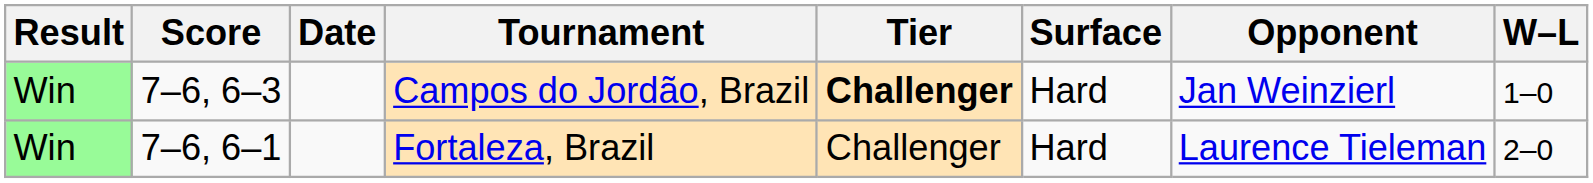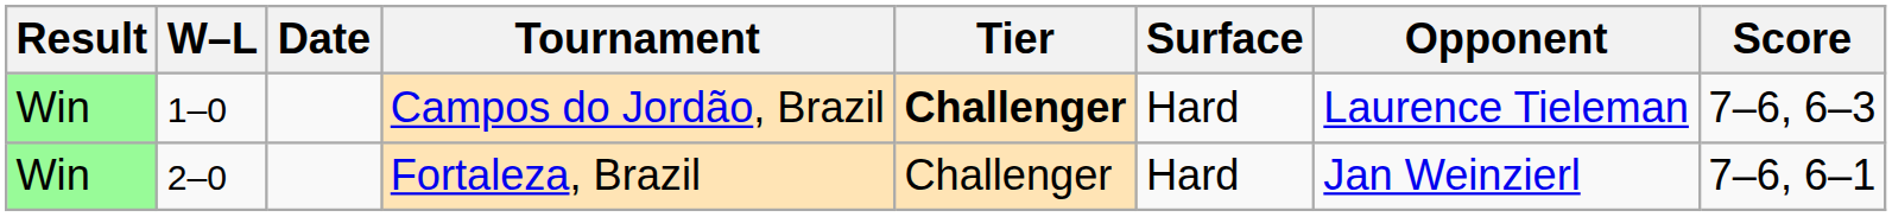columns swapped: W–L <-> Score
Campos do Jordão, Brazil | Opponent: Jan Weinzierl -> Laurence Tieleman
Fortaleza, Brazil | Opponent: Laurence Tieleman -> Jan Weinzierl
